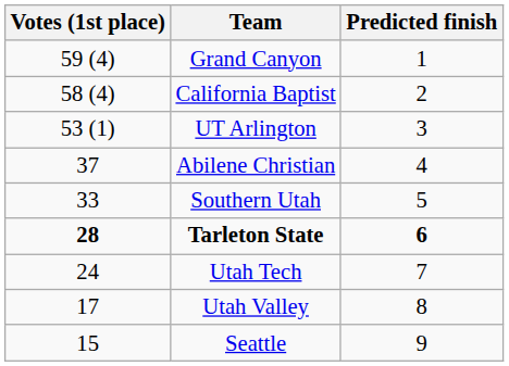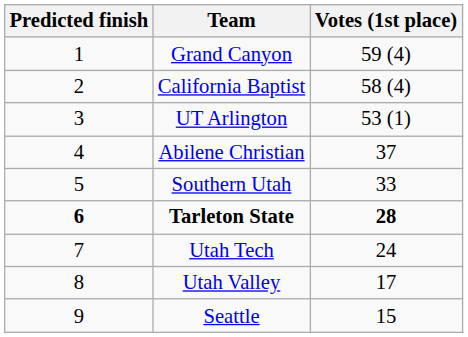columns swapped: Predicted finish <-> Votes (1st place)
